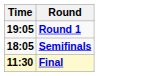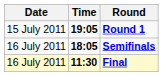+ column: Date | 15 July 2011 | 16 July 2011 | 16 July 2011
